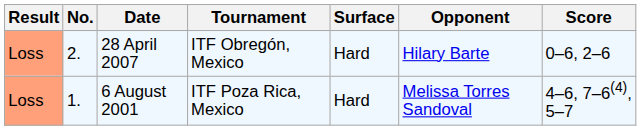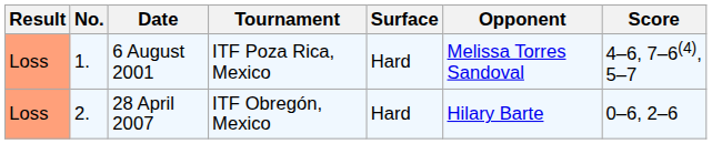rows swapped: 6 August 2001 <-> 28 April 2007
